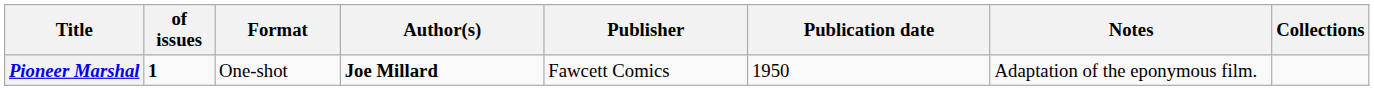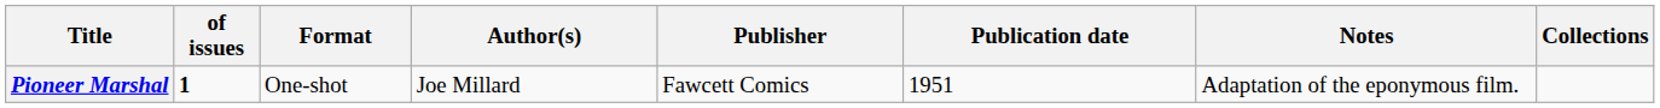Pioneer Marshal | Author(s): bold -> normal
Pioneer Marshal | Publication date: 1950 -> 1951
